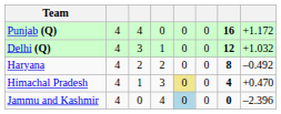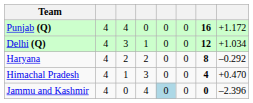Delhi (Q) | column 8: +1.032 -> +1.034
Haryana | column 8: –0.492 -> –0.292
Himachal Pradesh | column 5: khaki background -> no background
